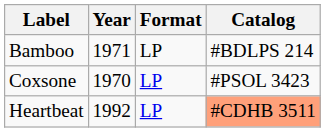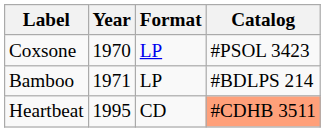rows swapped: Coxsone <-> Bamboo
Heartbeat | Year: 1992 -> 1995
Heartbeat | Format: LP -> CD
